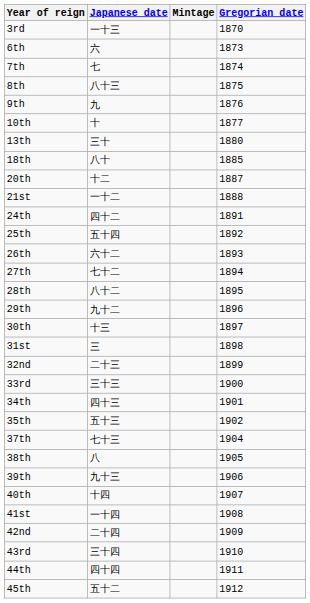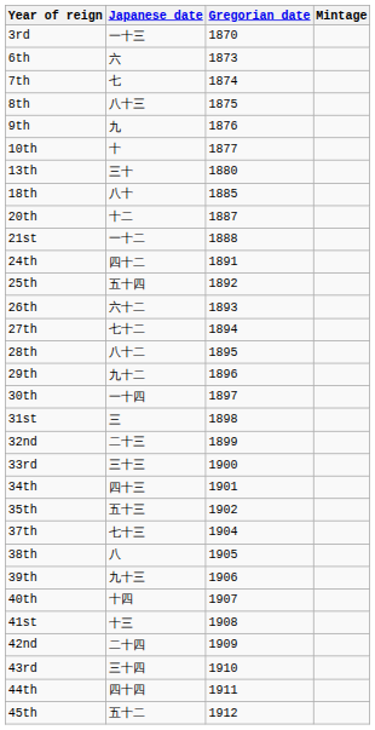columns swapped: Gregorian date <-> Mintage
30th | Japanese date: 十三 -> 一十四
41st | Japanese date: 一十四 -> 十三
